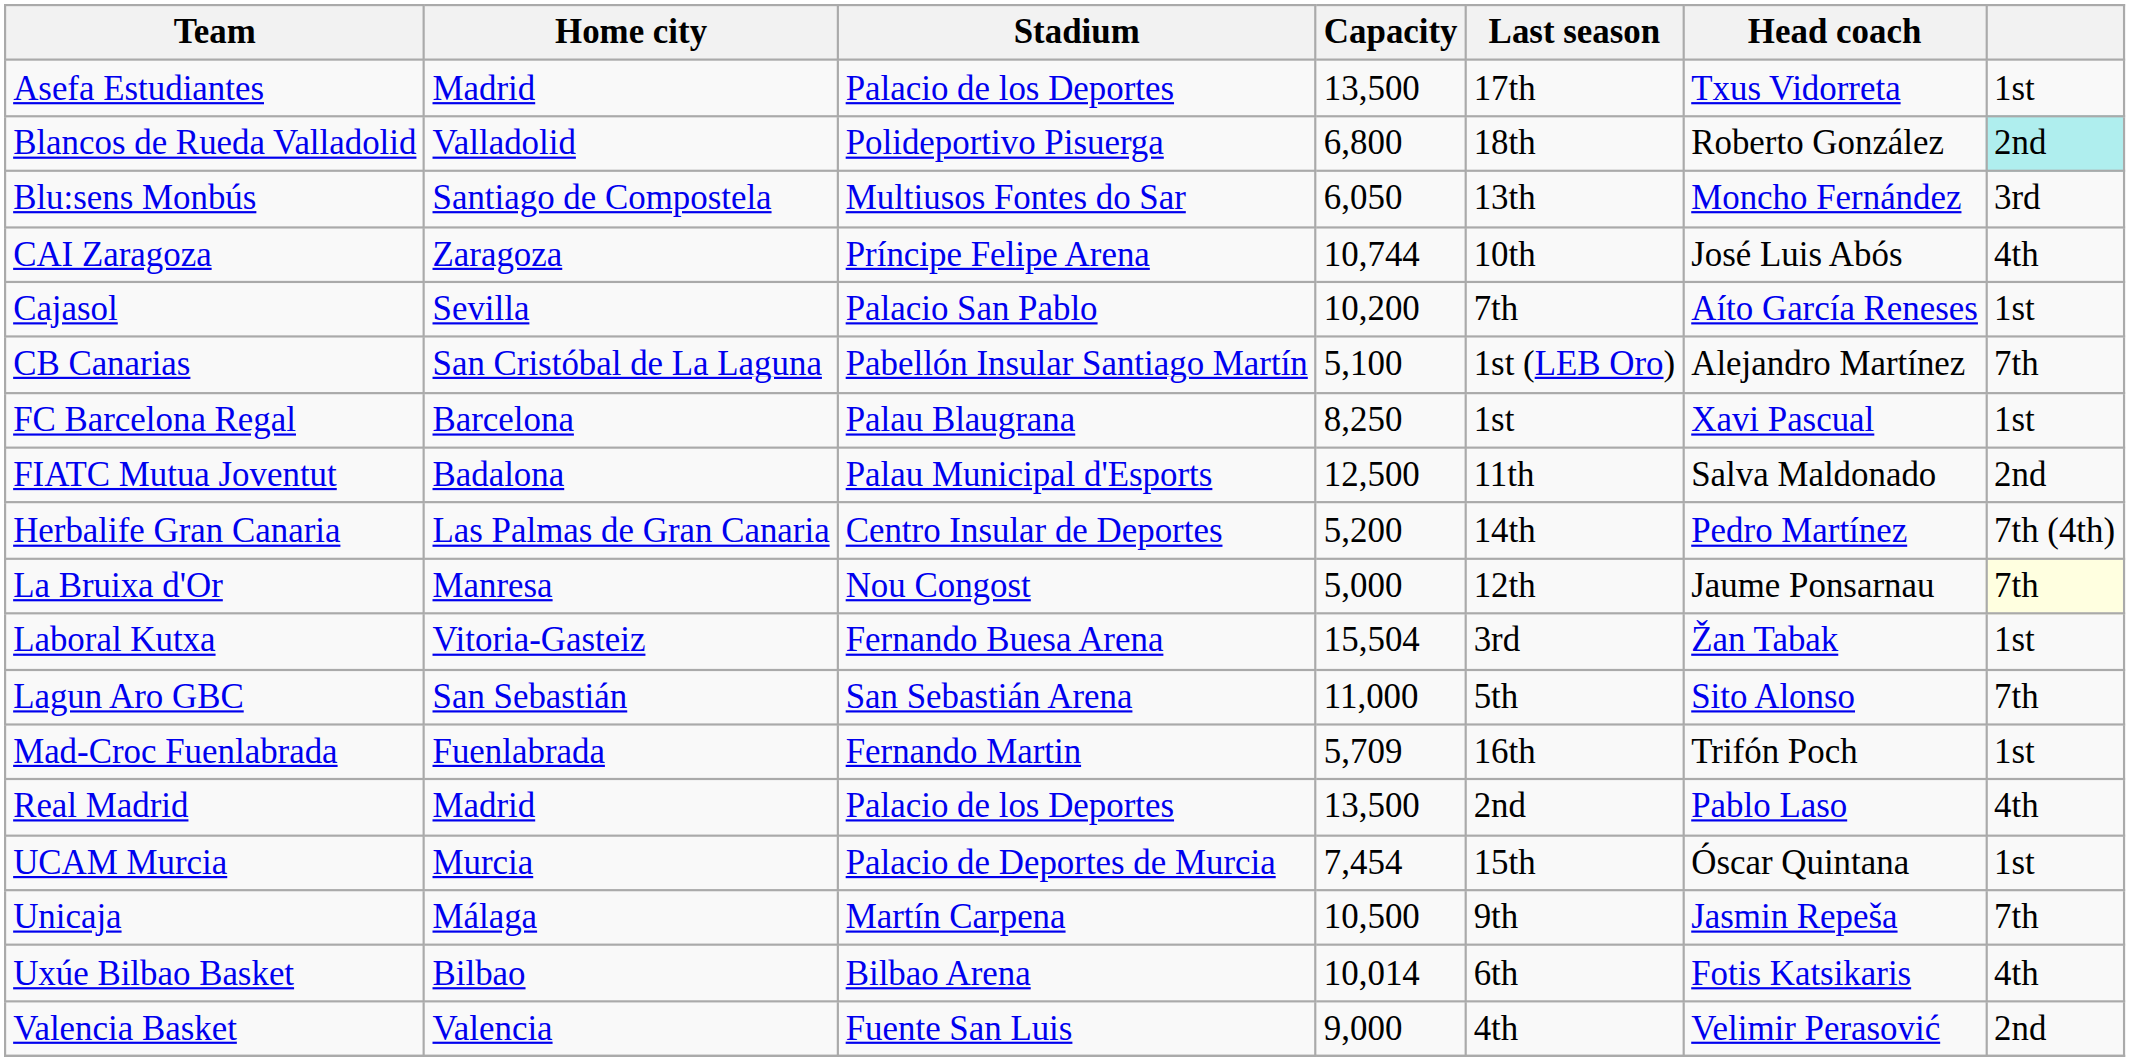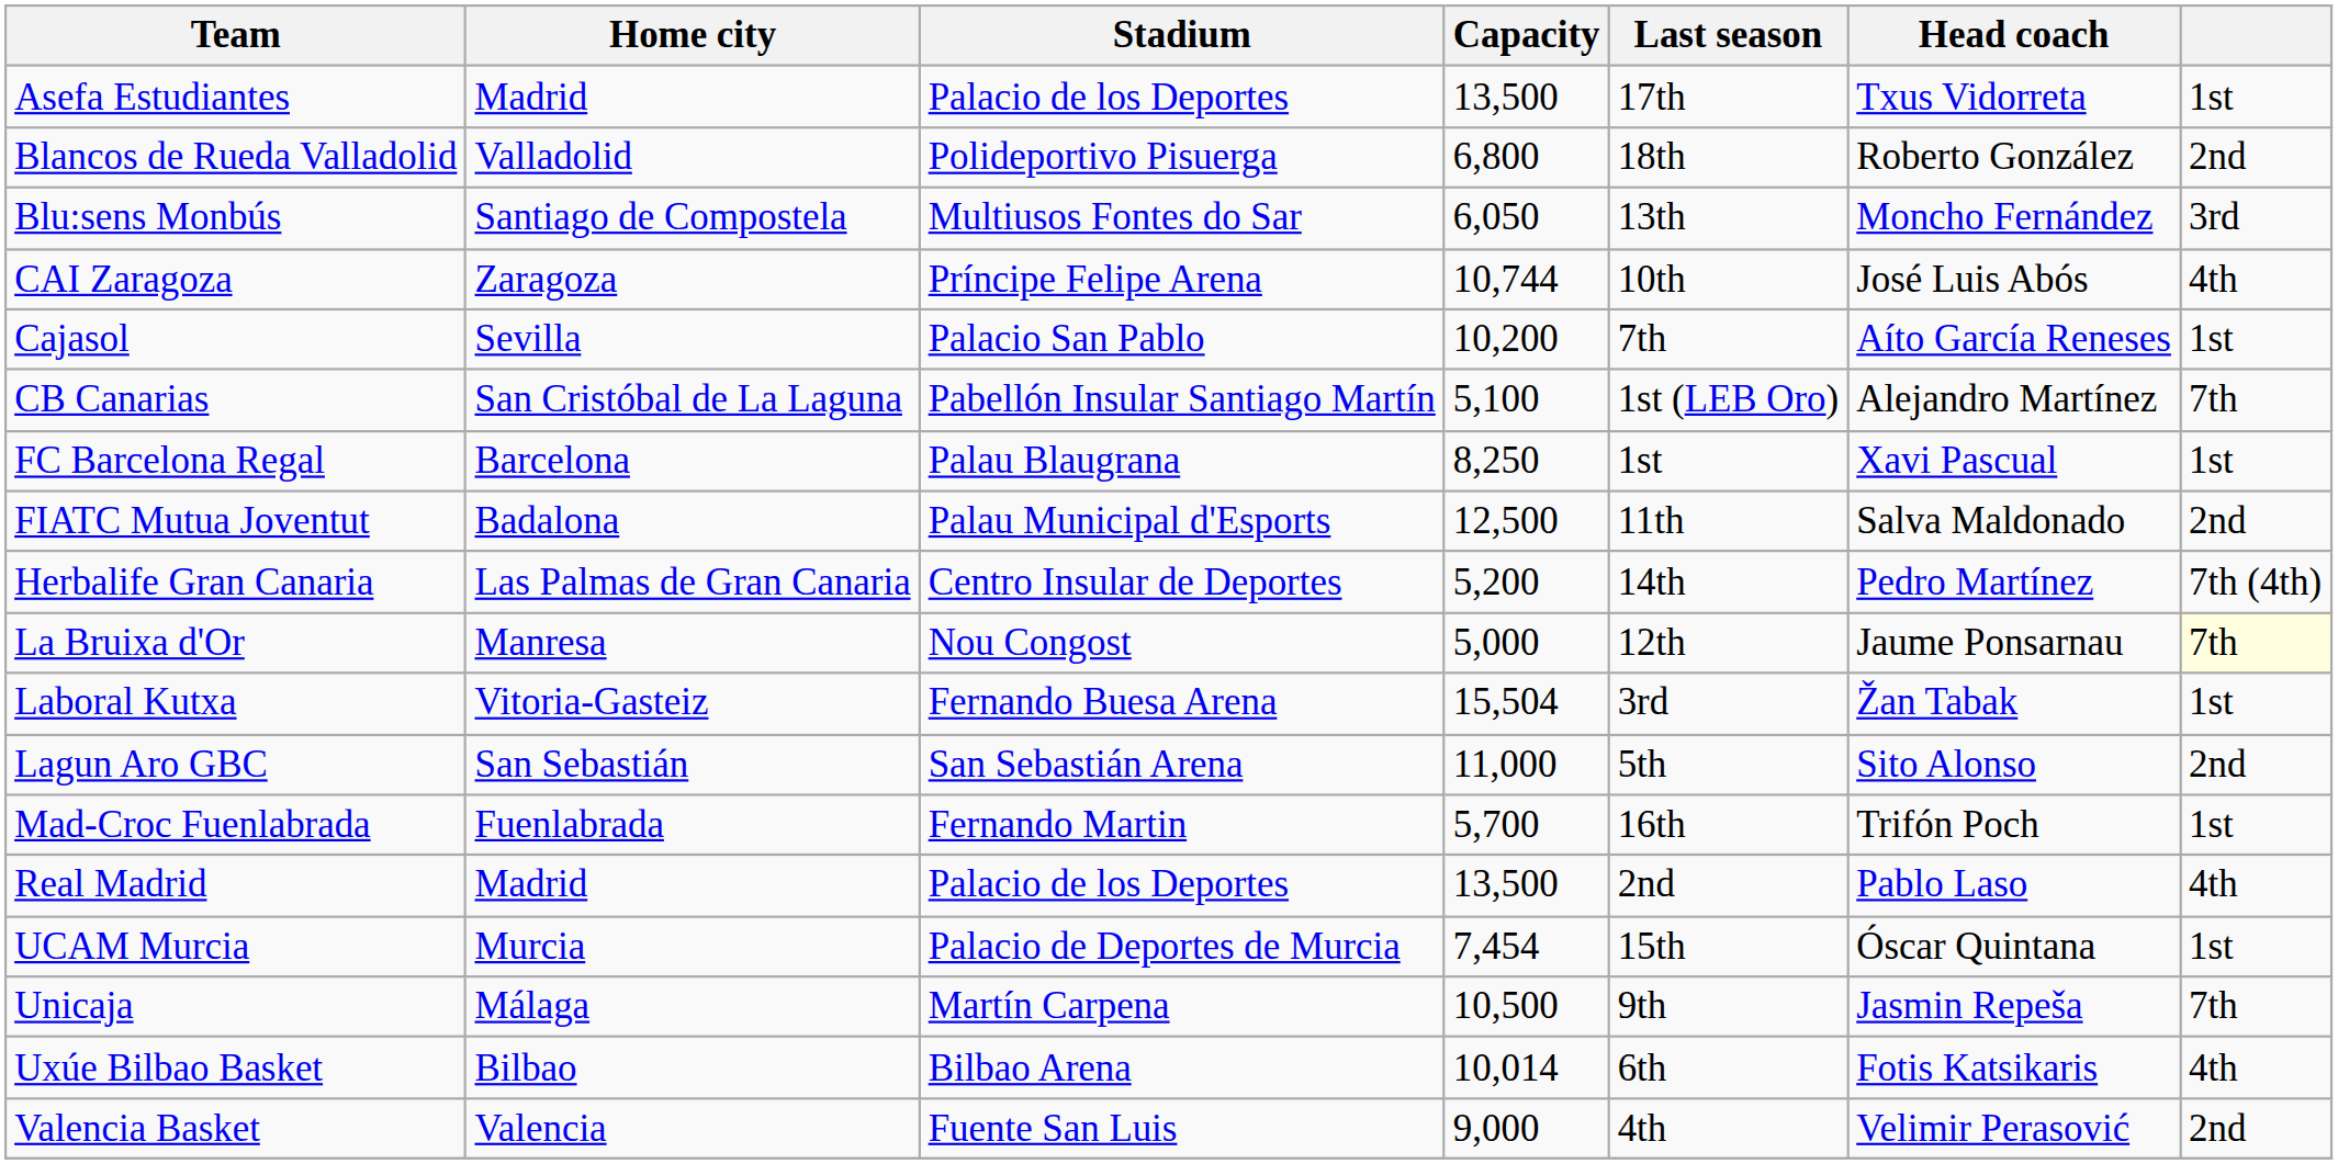Blancos de Rueda Valladolid | column 7: paleturquoise background -> no background
Lagun Aro GBC | column 7: 7th -> 2nd
Mad-Croc Fuenlabrada | Capacity: 5,709 -> 5,700
